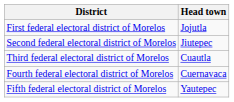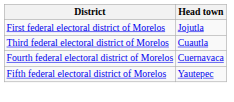- row: Second federal electoral district of Morelos | Jiutepec
